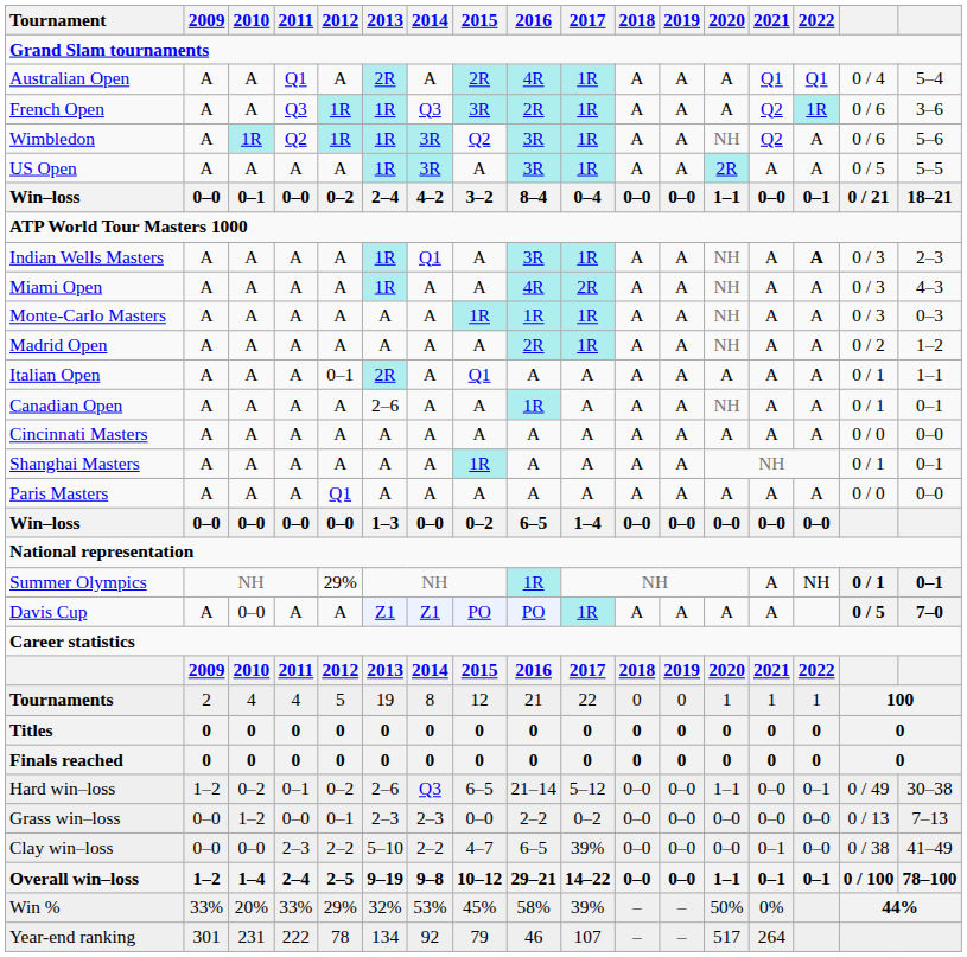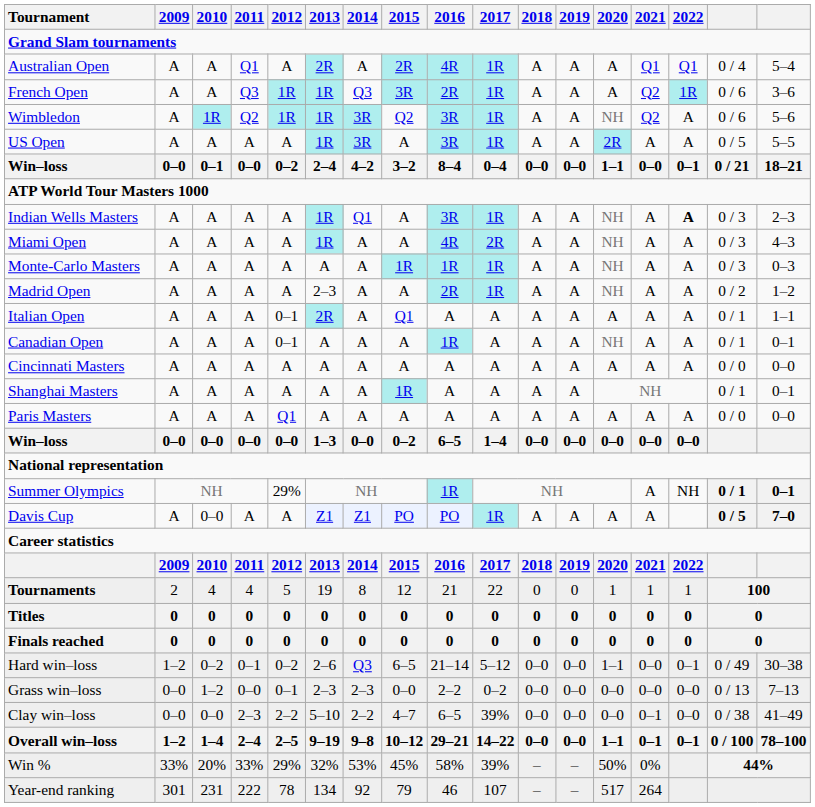Madrid Open | 2013: A -> 2–3
Canadian Open | 2012: A -> 0–1
Canadian Open | 2013: 2–6 -> A
